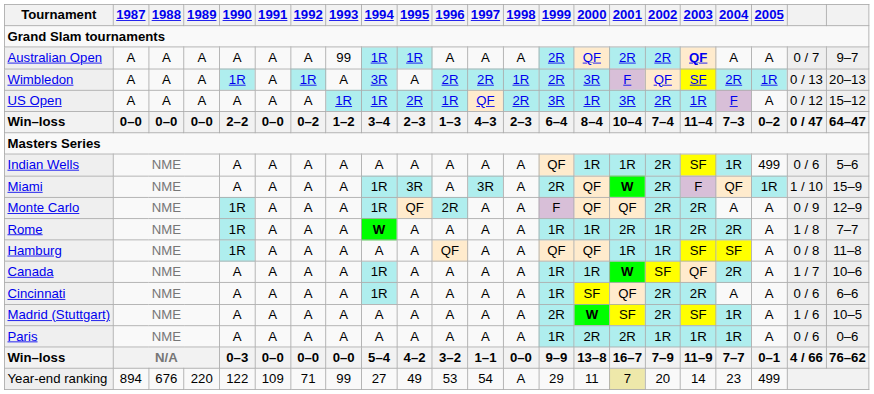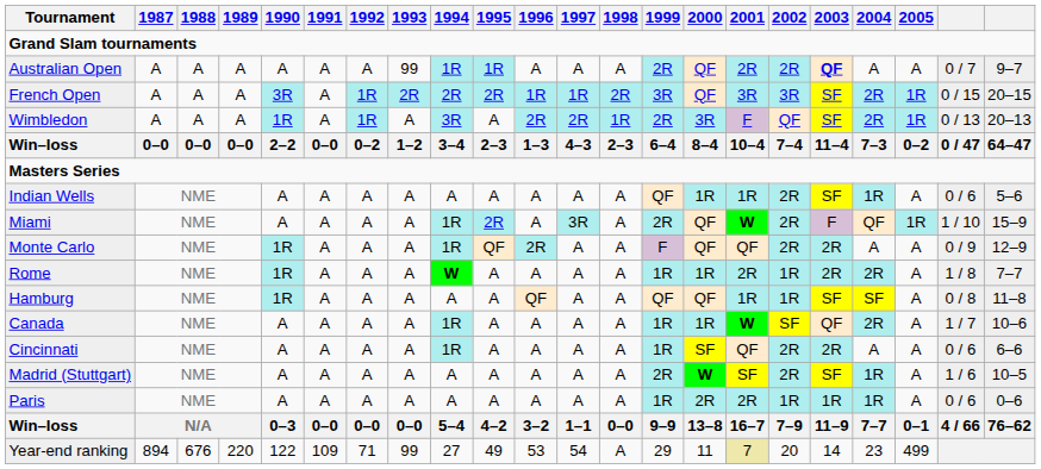+ row: French Open | A | A | A | 3R | A | 1R | 2R | 2R | 2R | 1R | 1R | 2R | 3R | QF | 3R | 3R | SF | 2R | 1R | 0 / 15 | 20–15
- row: US Open | A | A | A | A | A | A | 1R | 1R | 2R | 1R | QF | 2R | 3R | 1R | 3R | 2R | 1R | F | A | 0 / 12 | 15–12
Indian Wells | 2005: 499 -> A
Miami | 1995: 3R -> 2R
